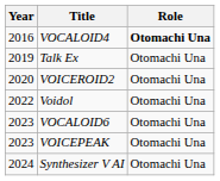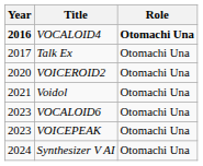VOCALOID4 | Year: normal -> bold
Talk Ex | Year: 2019 -> 2017
Voidol | Year: 2022 -> 2021
